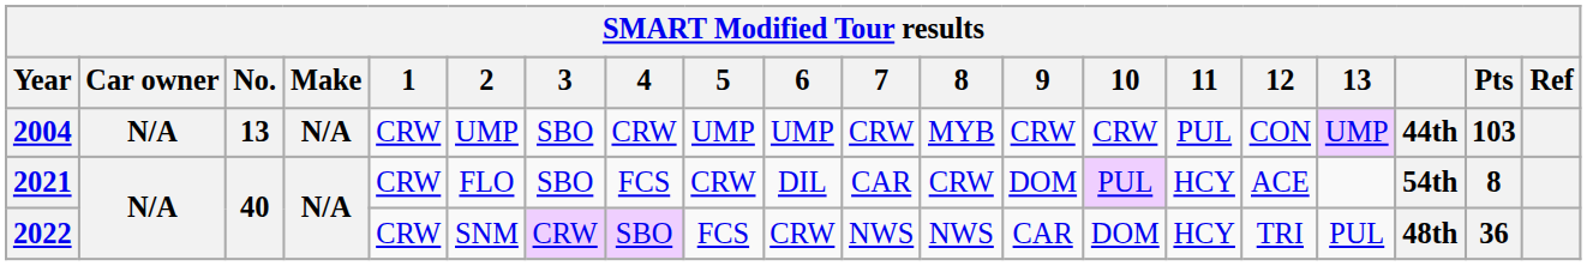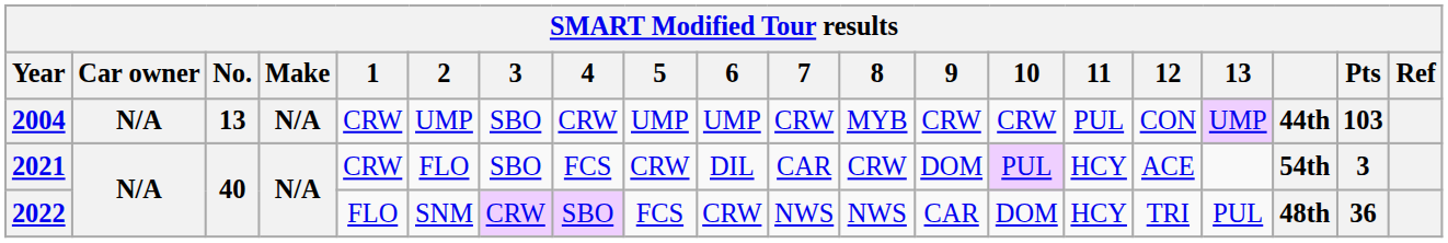2021 | Pts: 8 -> 3
2022 | 1: CRW -> FLO
